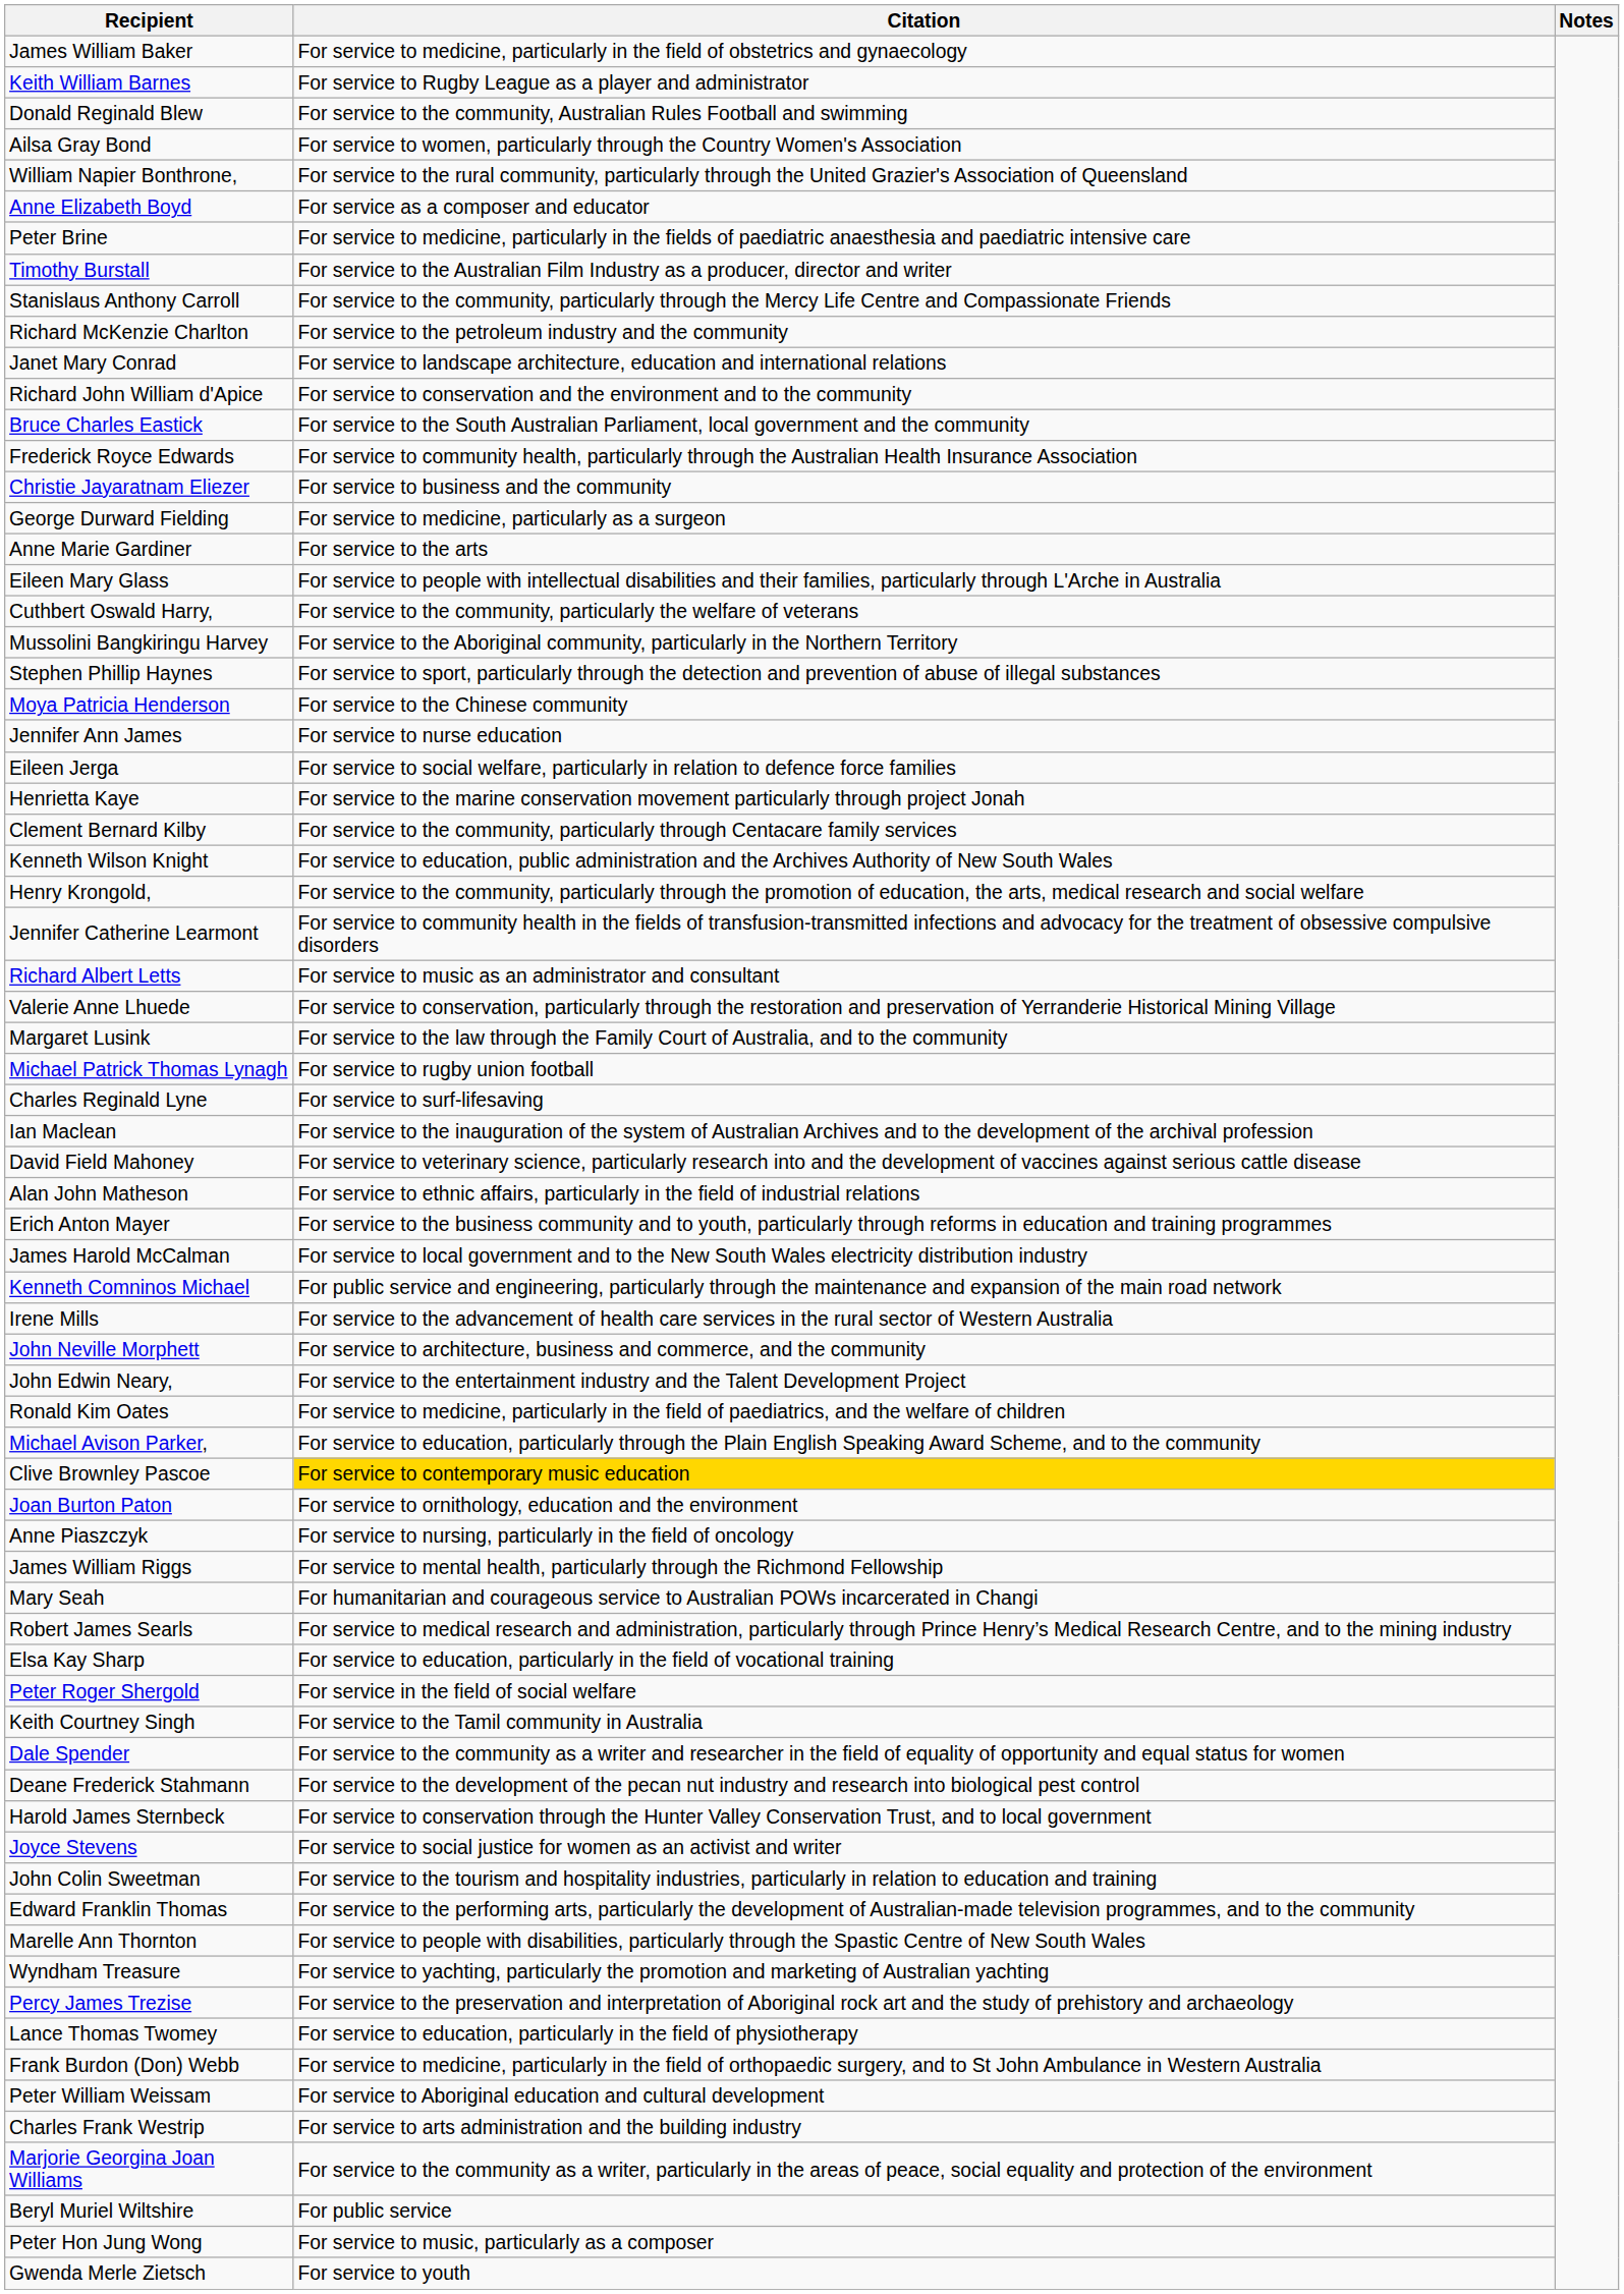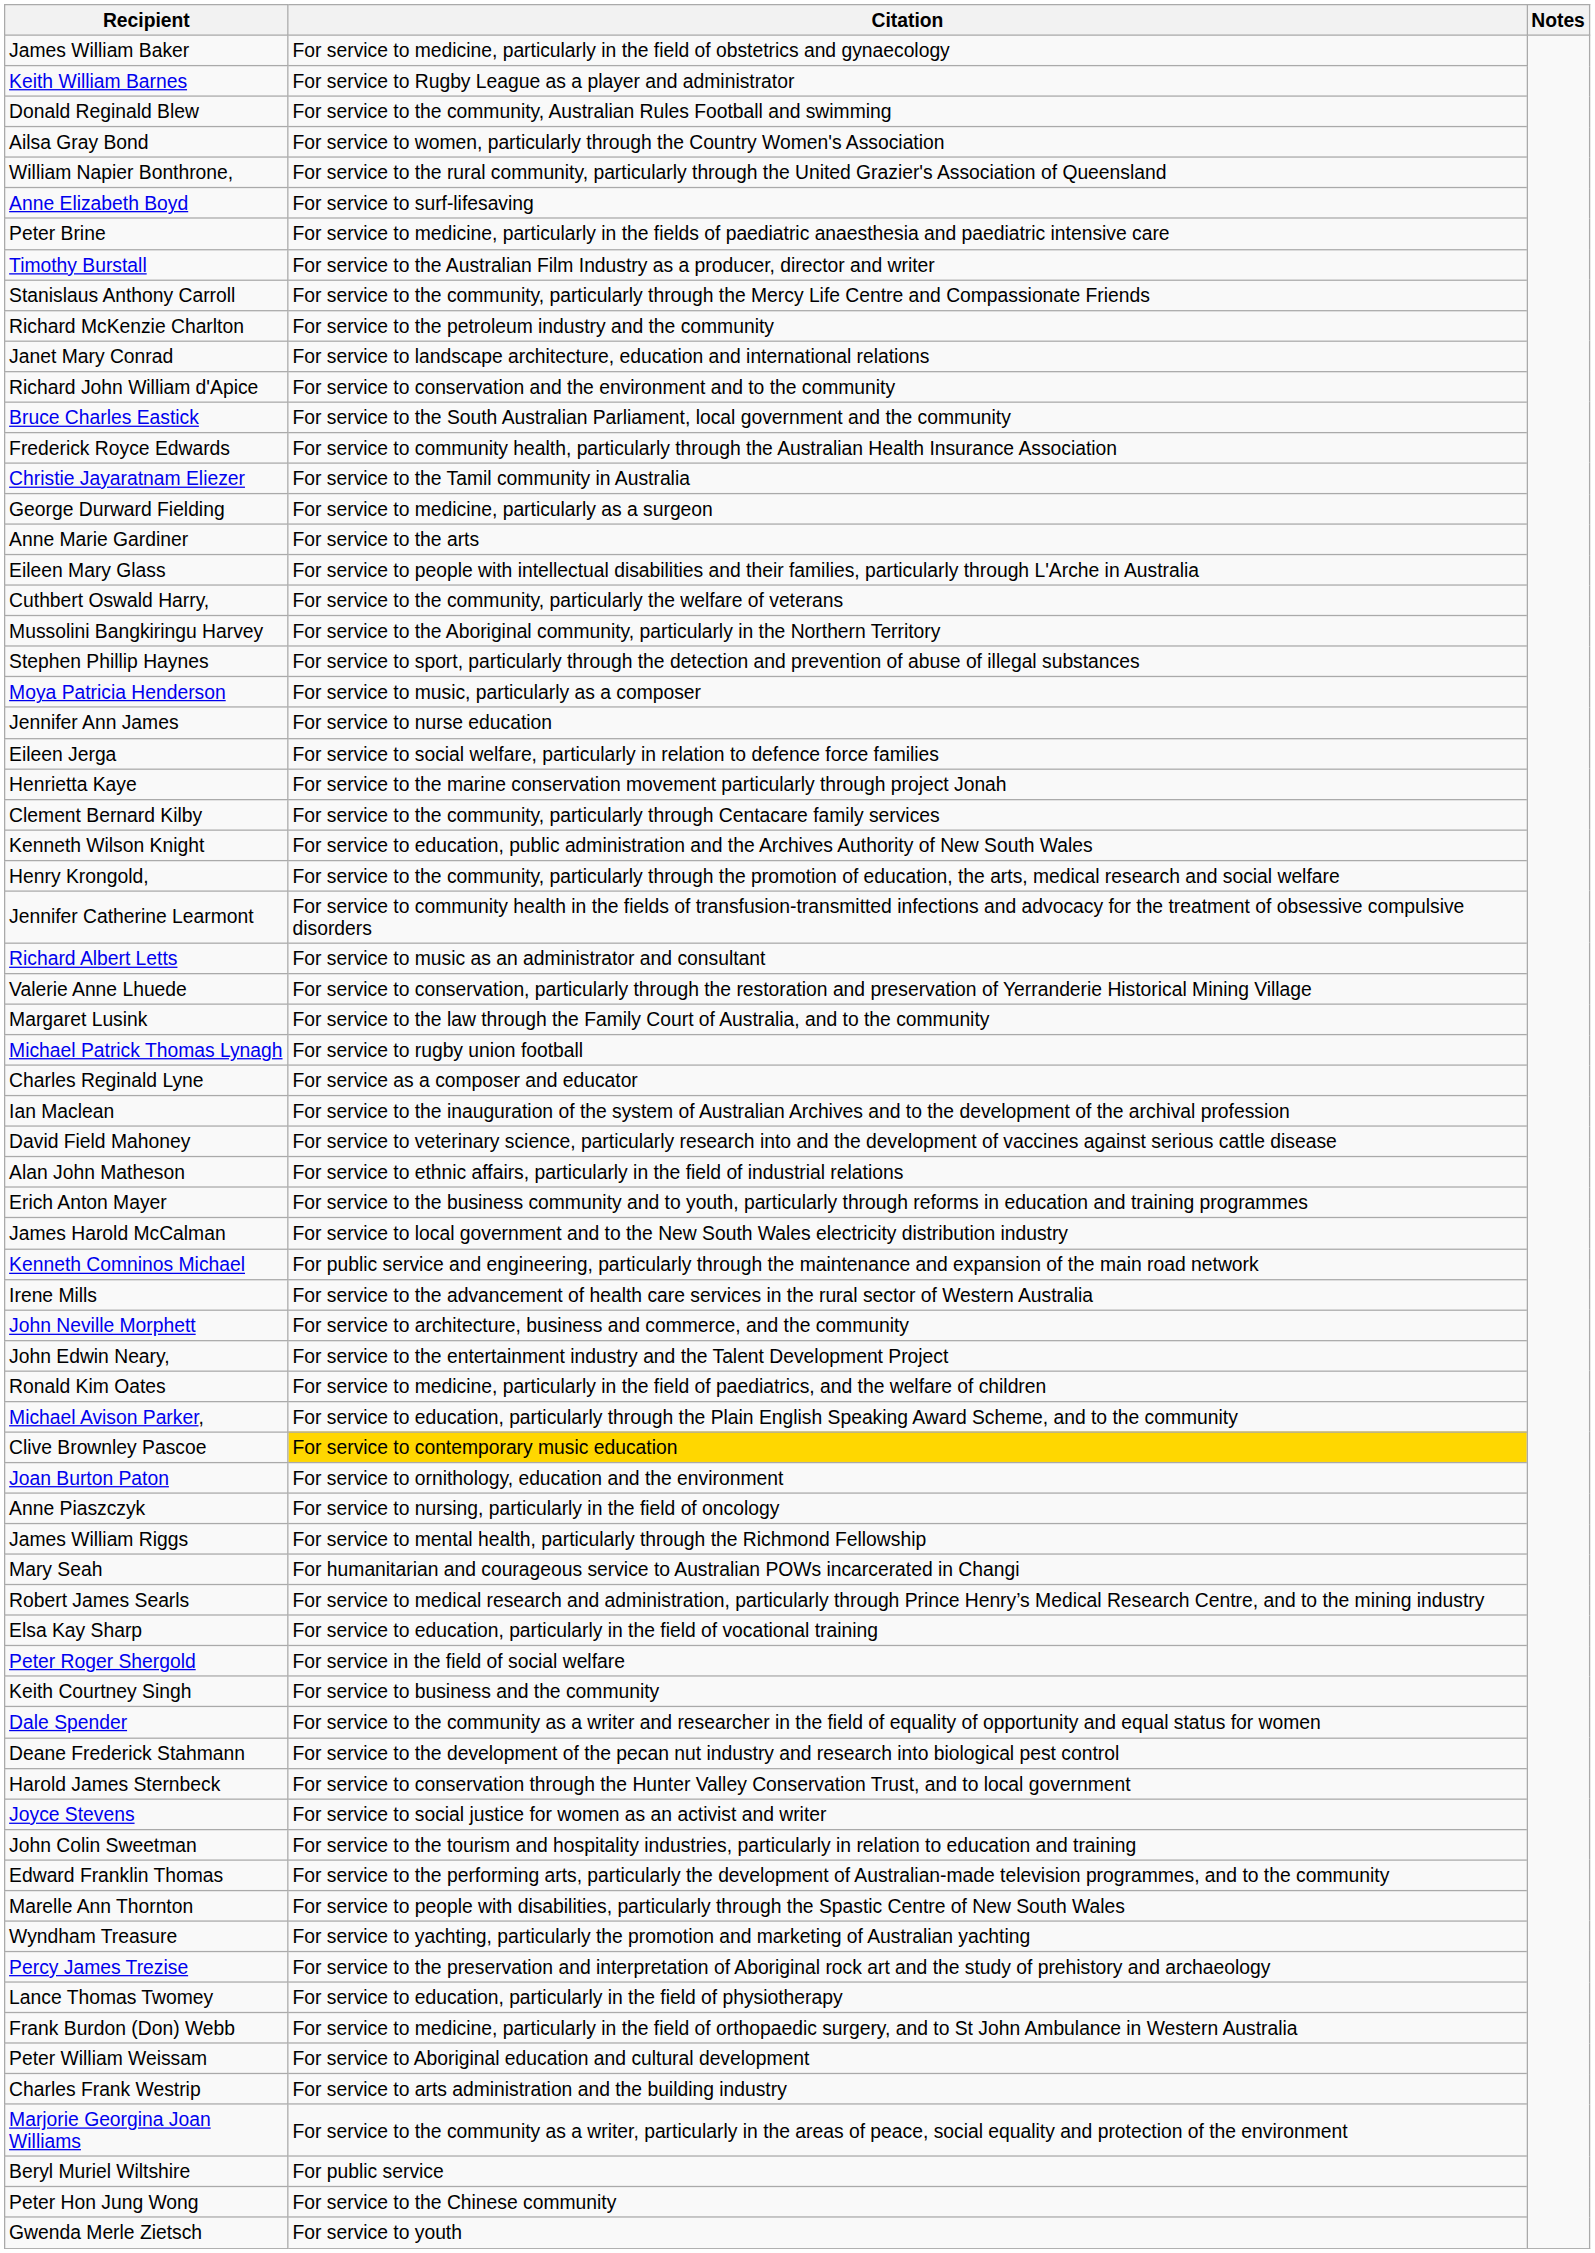Anne Elizabeth Boyd | Citation: For service as a composer and educator -> For service to surf-lifesaving
Christie Jayaratnam Eliezer | Citation: For service to business and the community -> For service to the Tamil community in Australia
Moya Patricia Henderson | Citation: For service to the Chinese community -> For service to music, particularly as a composer
Charles Reginald Lyne | Citation: For service to surf-lifesaving -> For service as a composer and educator
Keith Courtney Singh | Citation: For service to the Tamil community in Australia -> For service to business and the community
Peter Hon Jung Wong | Citation: For service to music, particularly as a composer -> For service to the Chinese community
